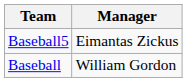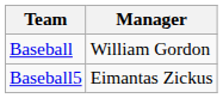rows swapped: Baseball <-> Baseball5
